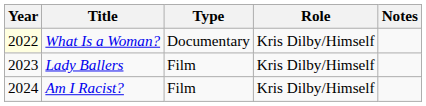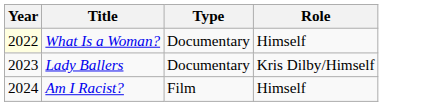- column: Notes
What Is a Woman? | Role: Kris Dilby/Himself -> Himself
Lady Ballers | Type: Film -> Documentary
Am I Racist? | Role: Kris Dilby/Himself -> Himself
